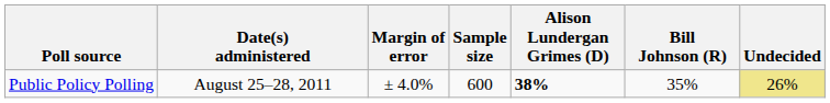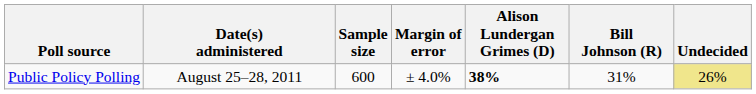columns swapped: Sample size <-> Margin of error
Public Policy Polling | Bill Johnson (R): 35% -> 31%
